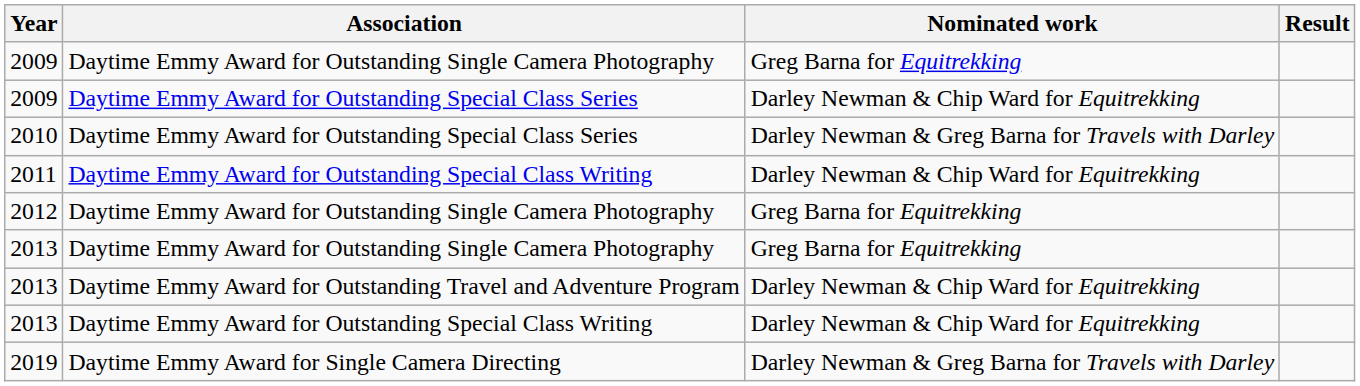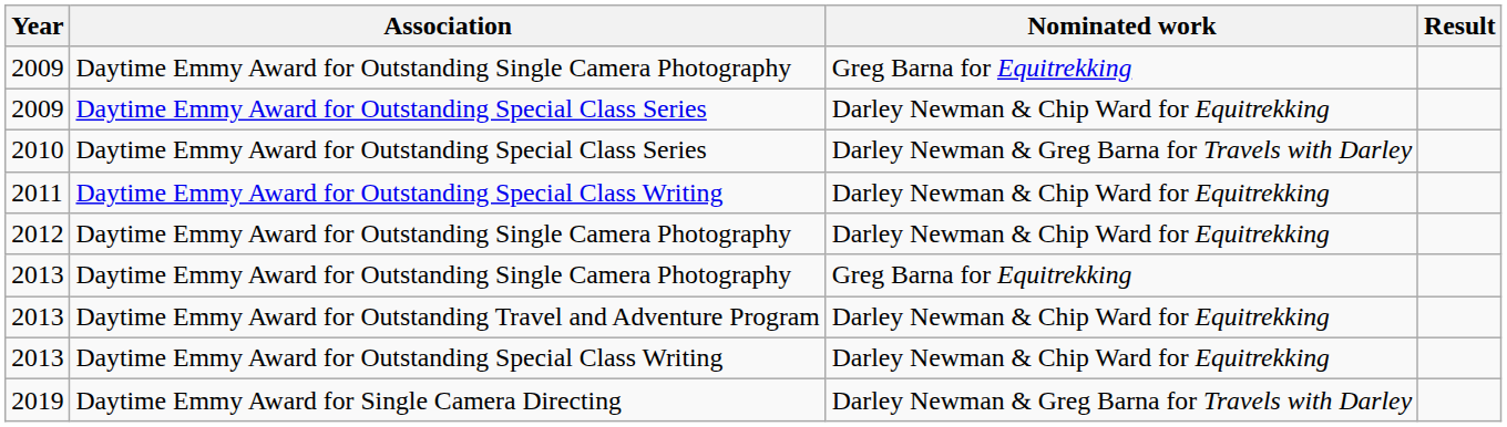2012 | Nominated work: Greg Barna for Equitrekking -> Darley Newman & Chip Ward for Equitrekking
